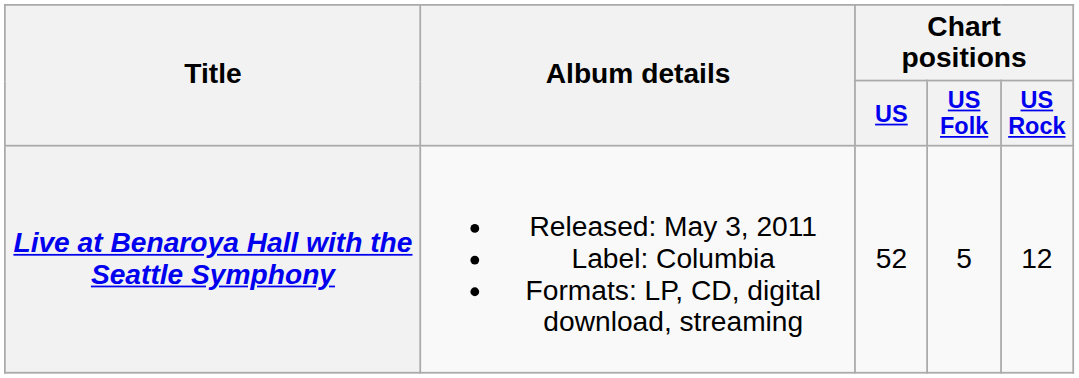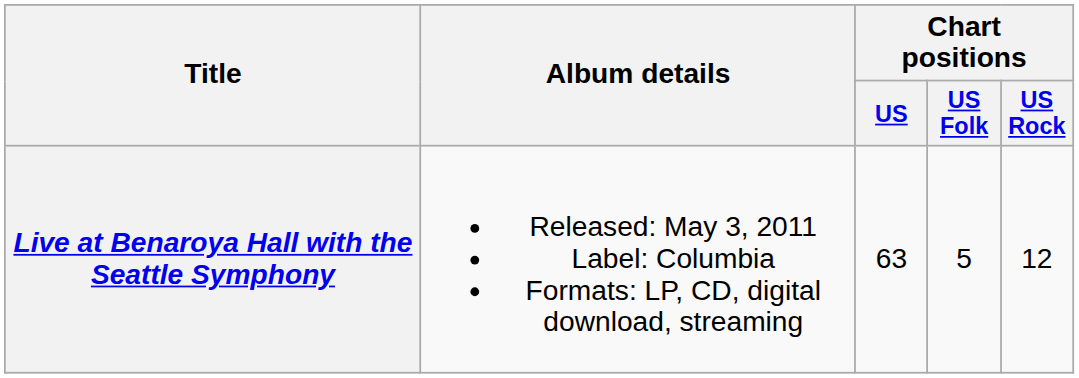Live at Benaroya Hall with the Seattle Symphony | Chart positions / US: 52 -> 63
